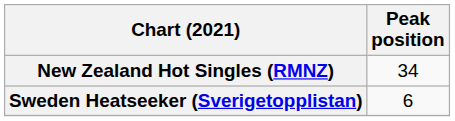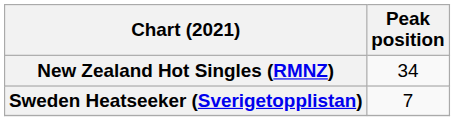Sweden Heatseeker (Sverigetopplistan) | Peak position: 6 -> 7
